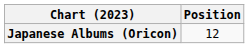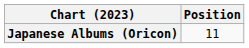Japanese Albums (Oricon) | Position: 12 -> 11
